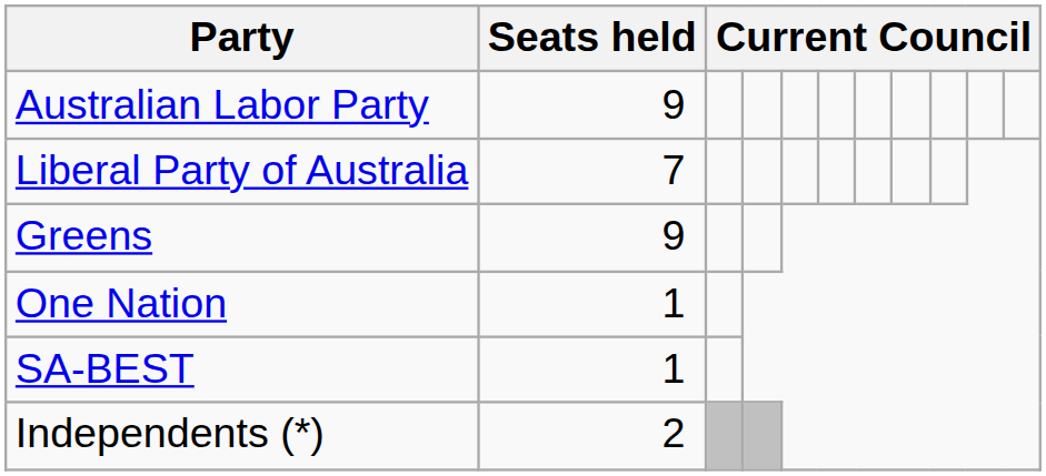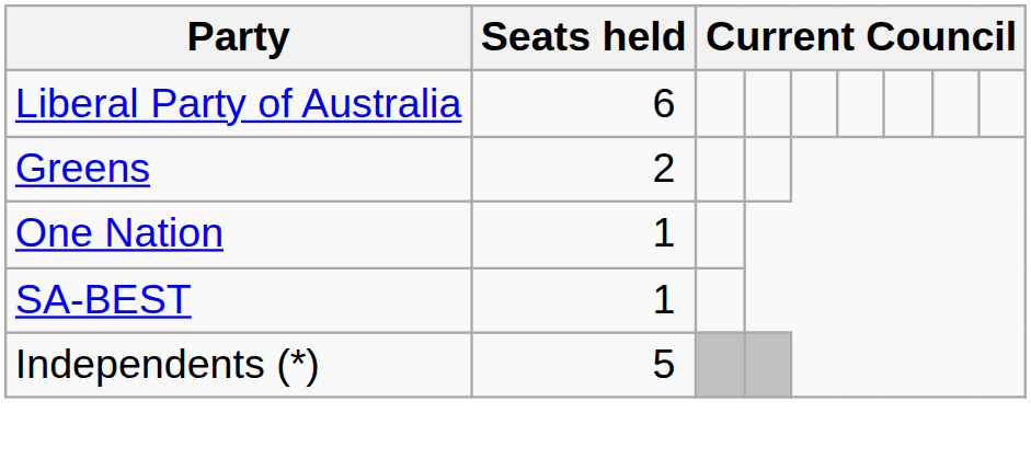- row: Australian Labor Party | 9
Liberal Party of Australia | Seats held: 7 -> 6
Greens | Seats held: 9 -> 2
Independents (*) | Seats held: 2 -> 5
